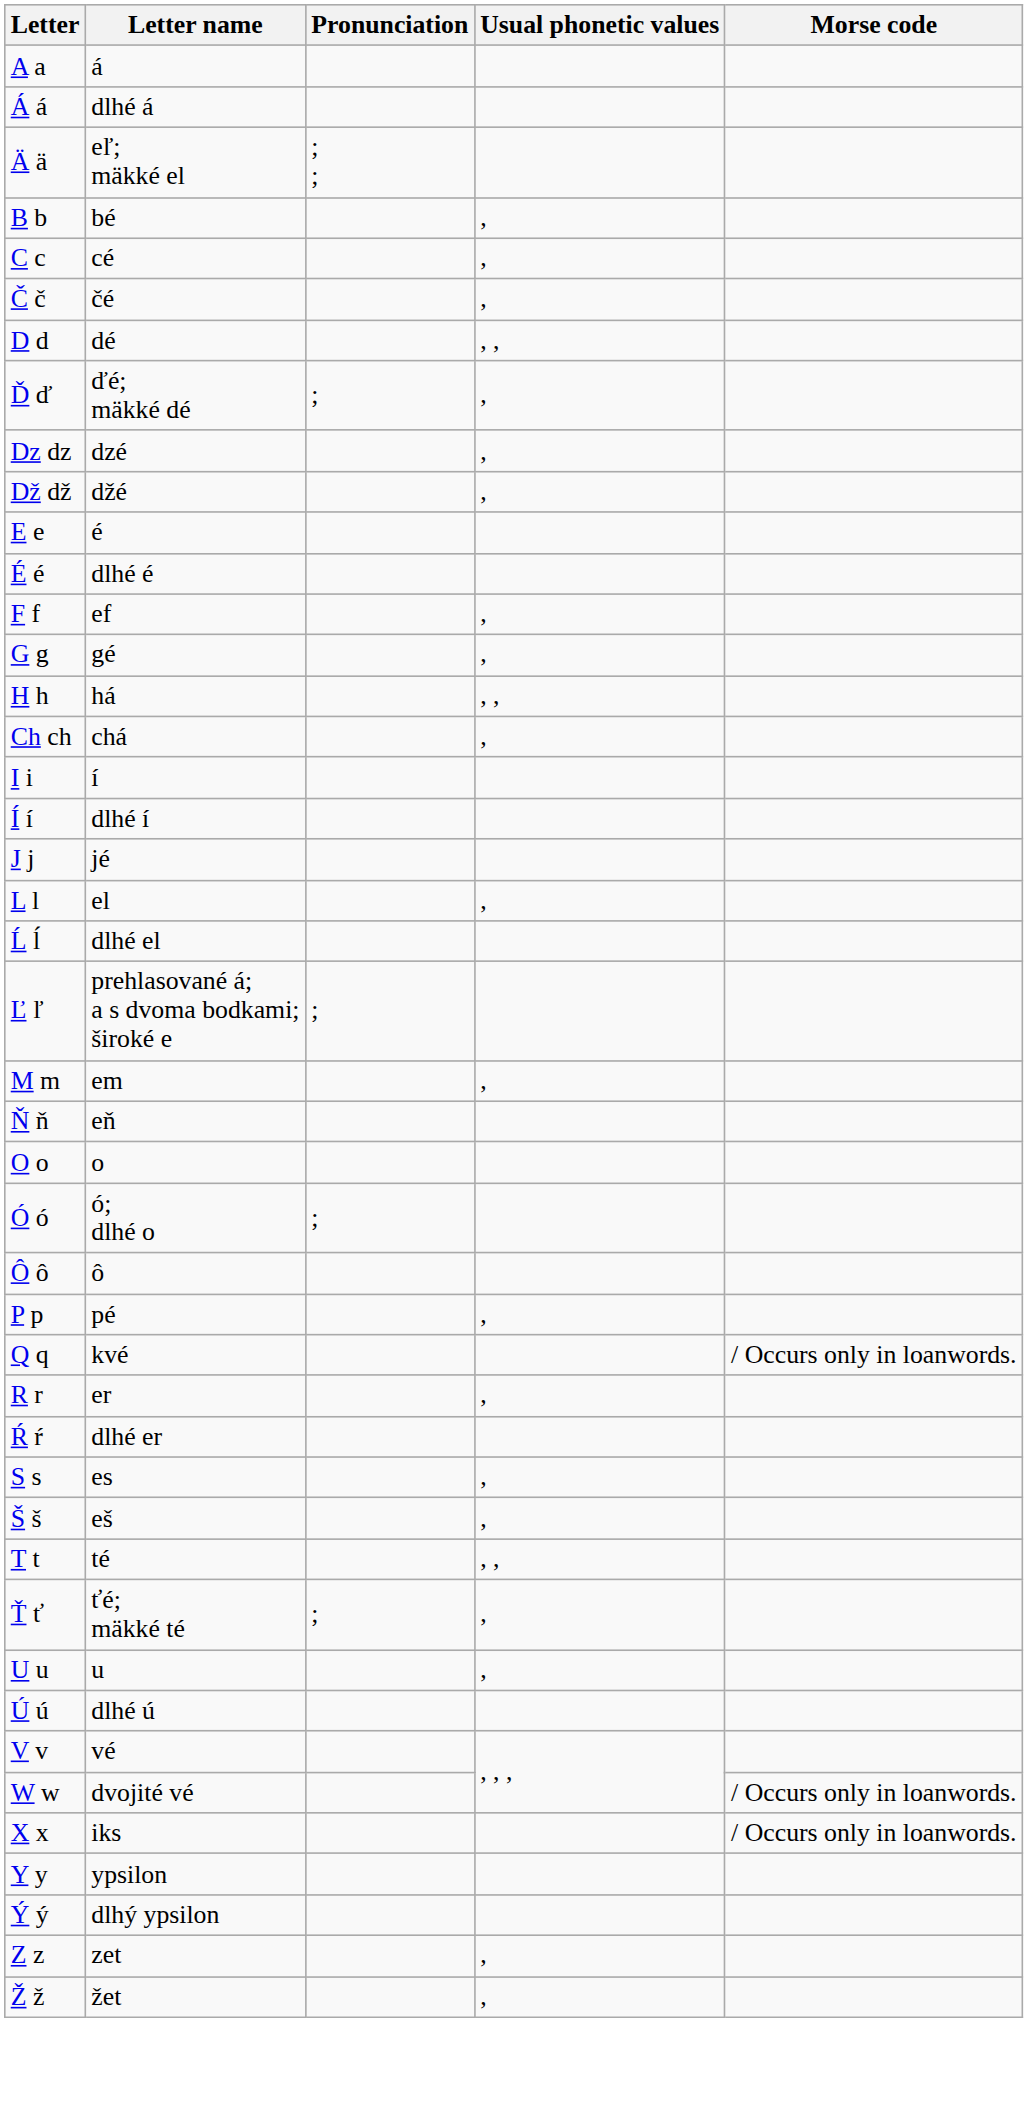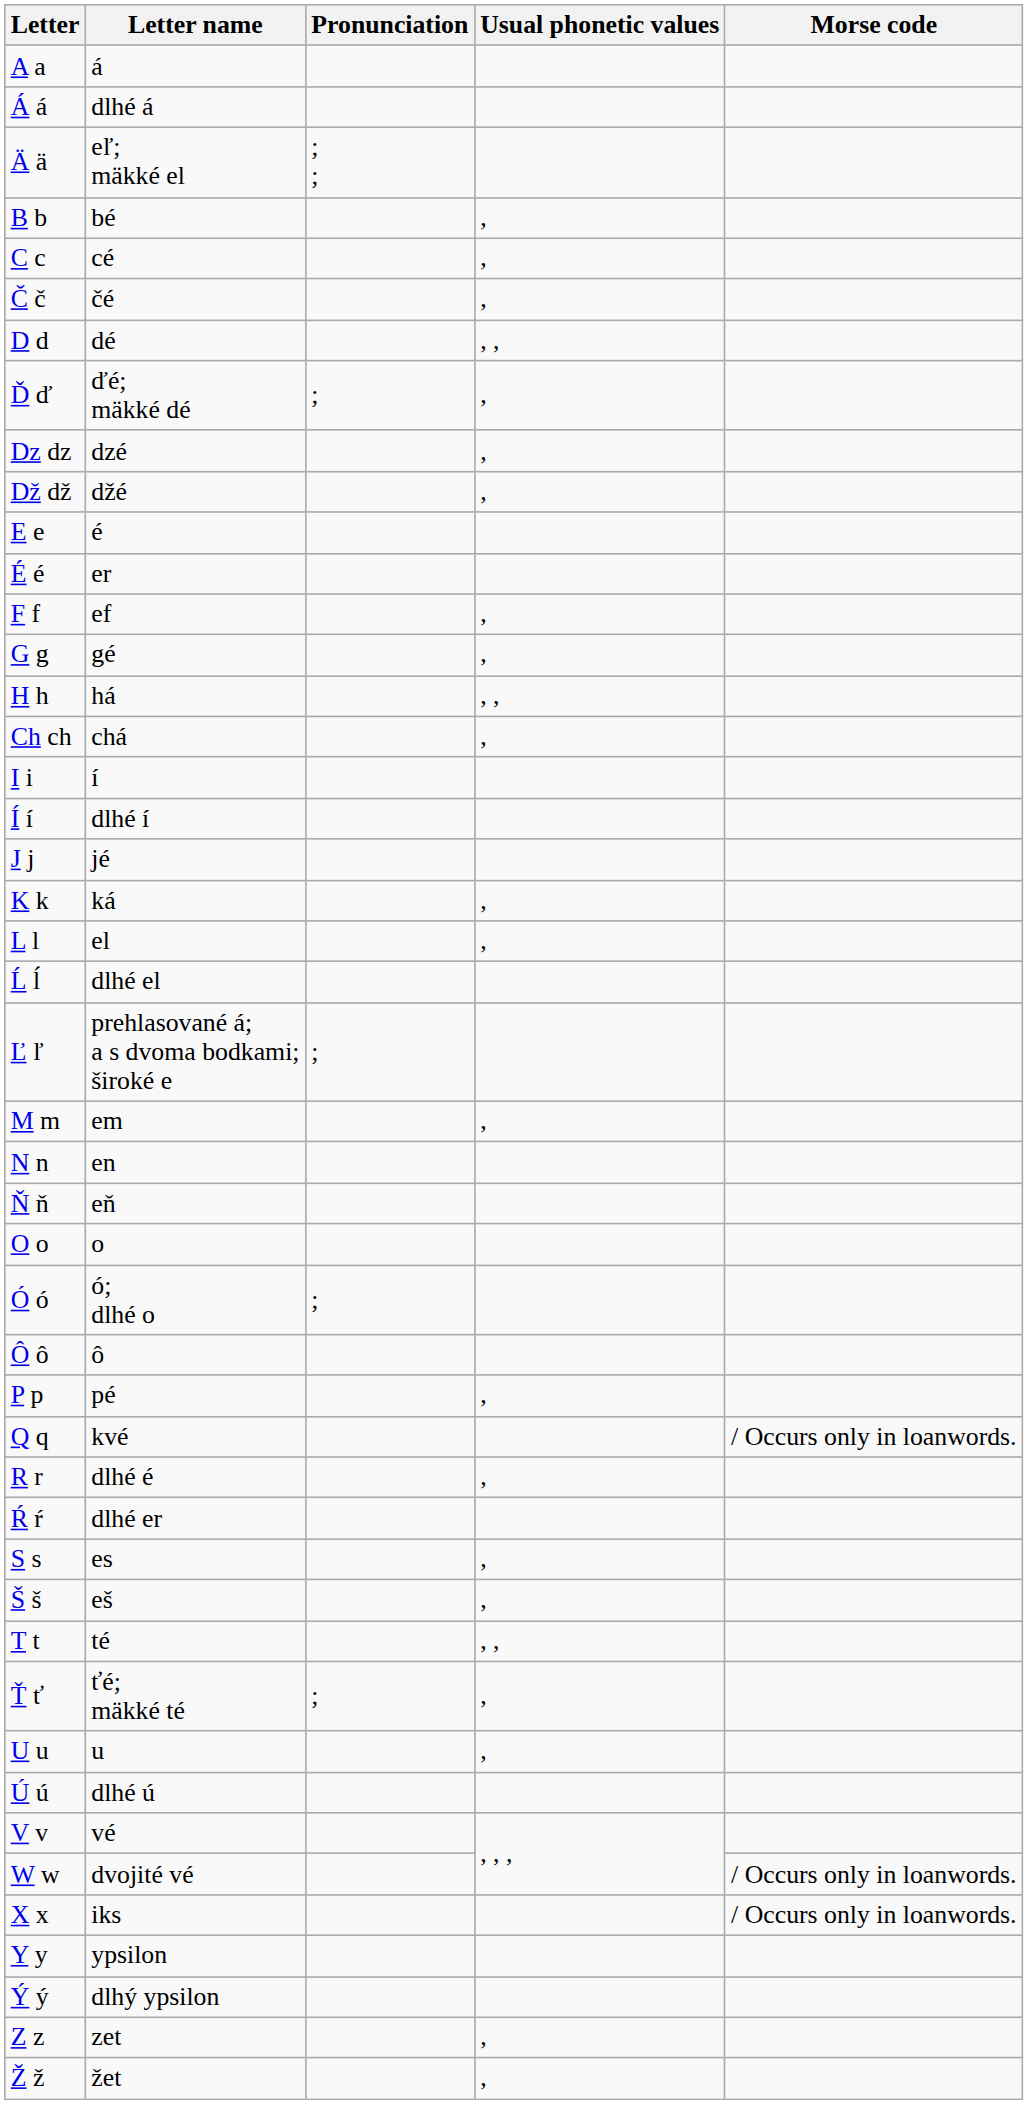É é | Letter name: dlhé é -> er
+ row: K k | ká | ,
+ row: N n | en
R r | Letter name: er -> dlhé é
